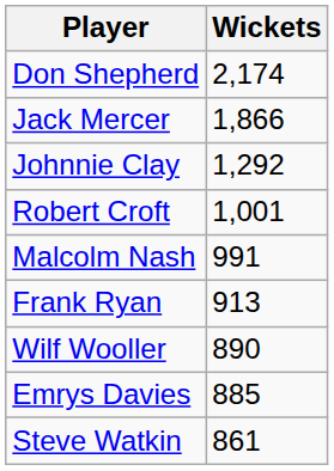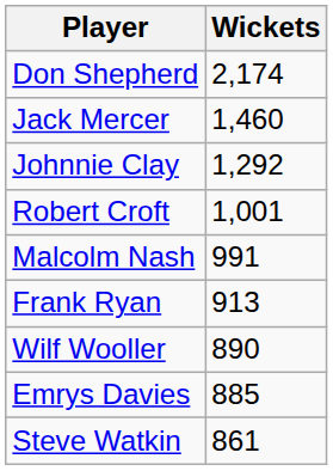Jack Mercer | Wickets: 1,866 -> 1,460
